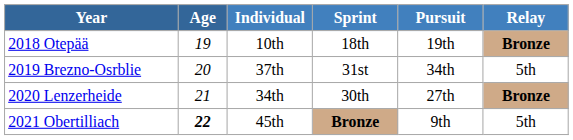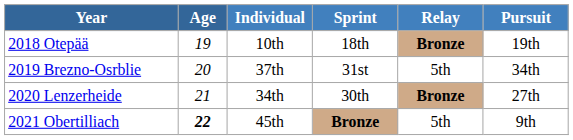columns swapped: Pursuit <-> Relay
